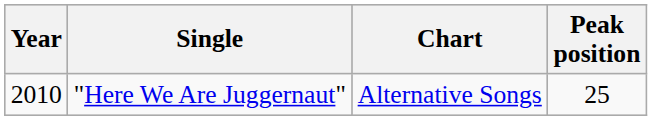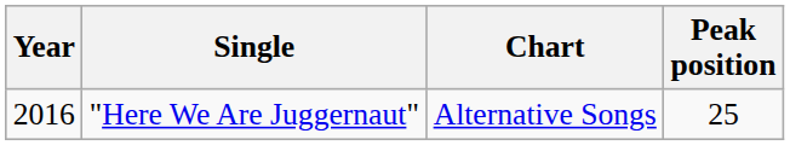"Here We Are Juggernaut" | Year: 2010 -> 2016
